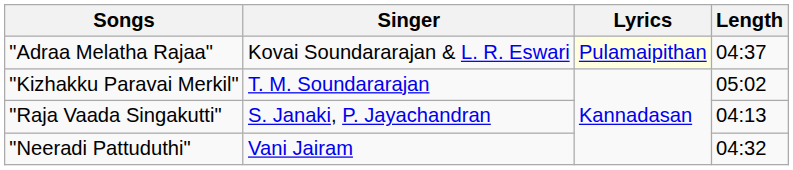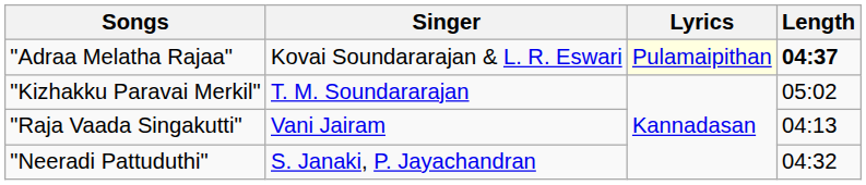"Adraa Melatha Rajaa" | Length: normal -> bold
"Raja Vaada Singakutti" | Singer: S. Janaki, P. Jayachandran -> Vani Jairam
"Neeradi Pattuduthi" | Singer: Vani Jairam -> S. Janaki, P. Jayachandran
